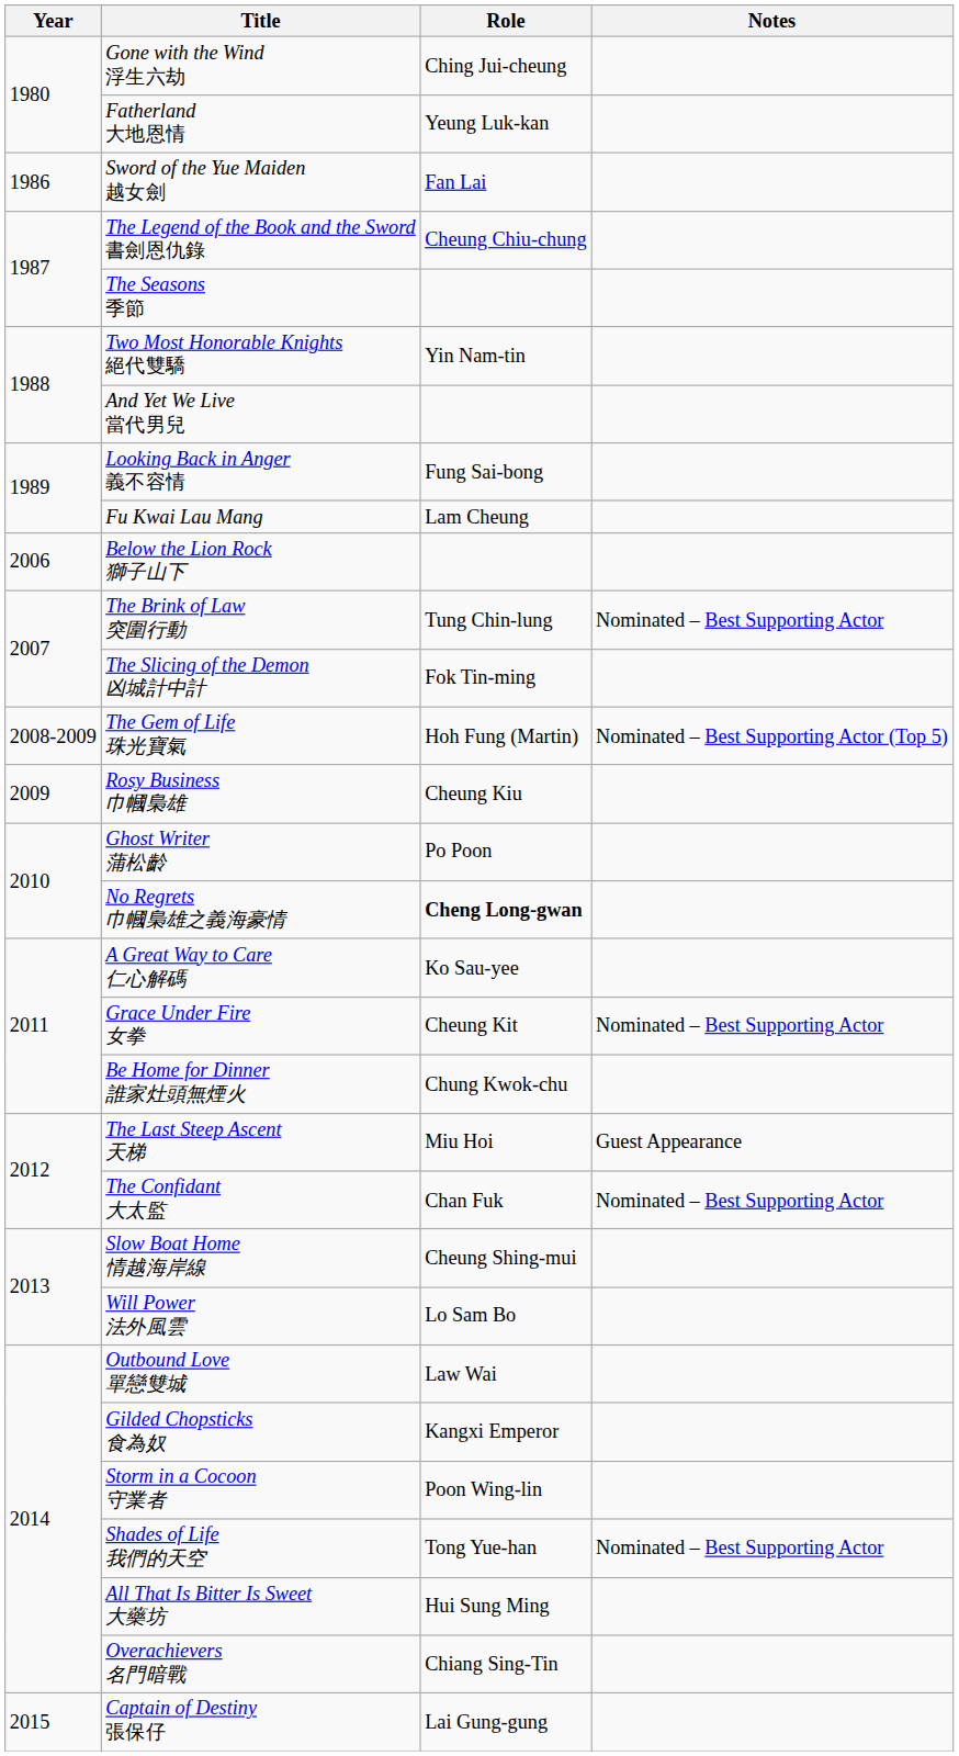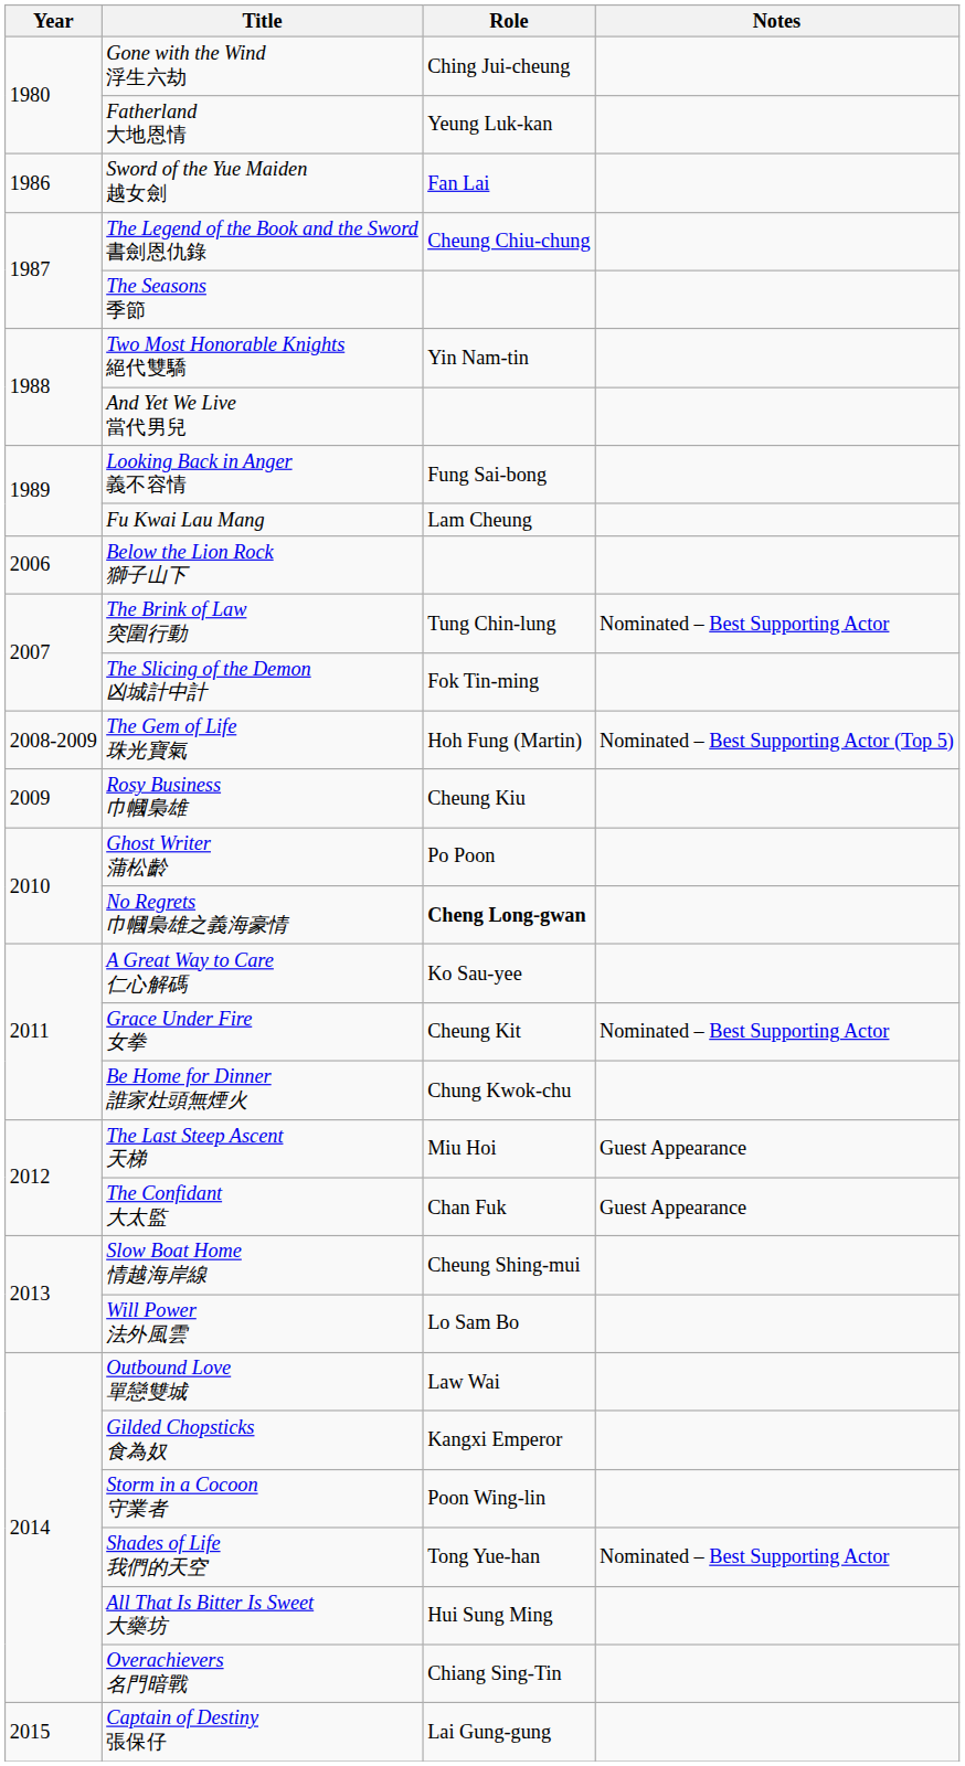The Confidant 大太監 | Notes: Nominated – Best Supporting Actor -> Guest Appearance
